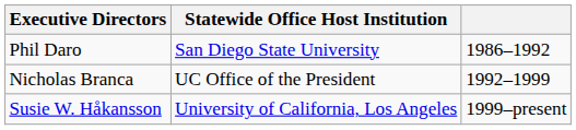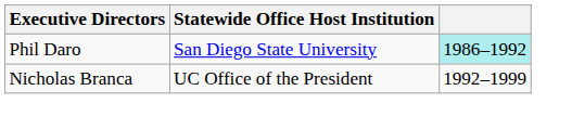Phil Daro | column 3: no background -> paleturquoise background
- row: Susie W. Håkansson | University of California, Los Angeles | 1999–present
